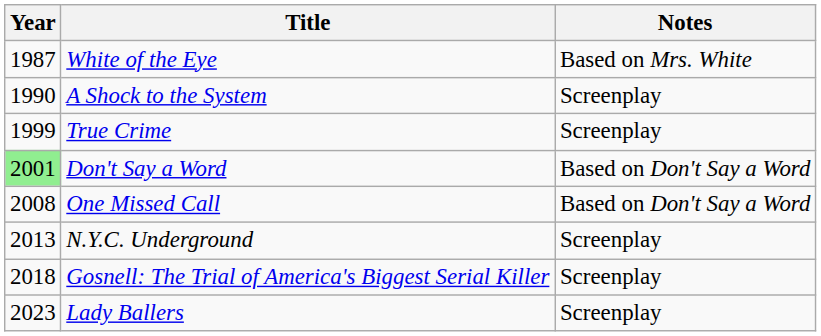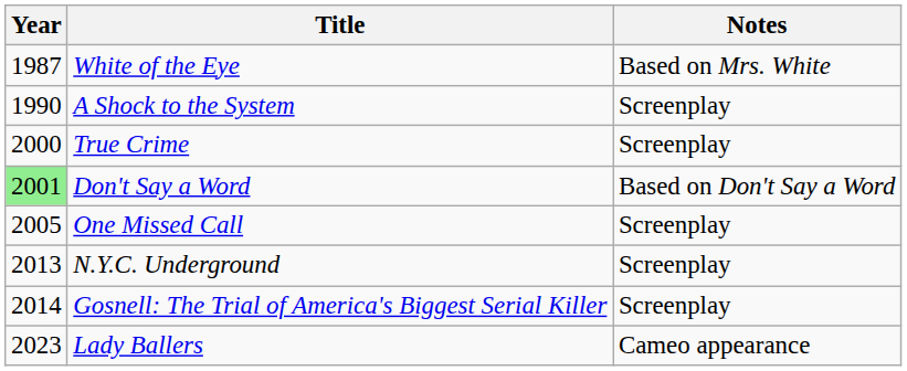True Crime | Year: 1999 -> 2000
One Missed Call | Year: 2008 -> 2005
One Missed Call | Notes: Based on Don't Say a Word -> Screenplay
Gosnell: The Trial of America's Biggest Serial Killer | Year: 2018 -> 2014
Lady Ballers | Notes: Screenplay -> Cameo appearance
